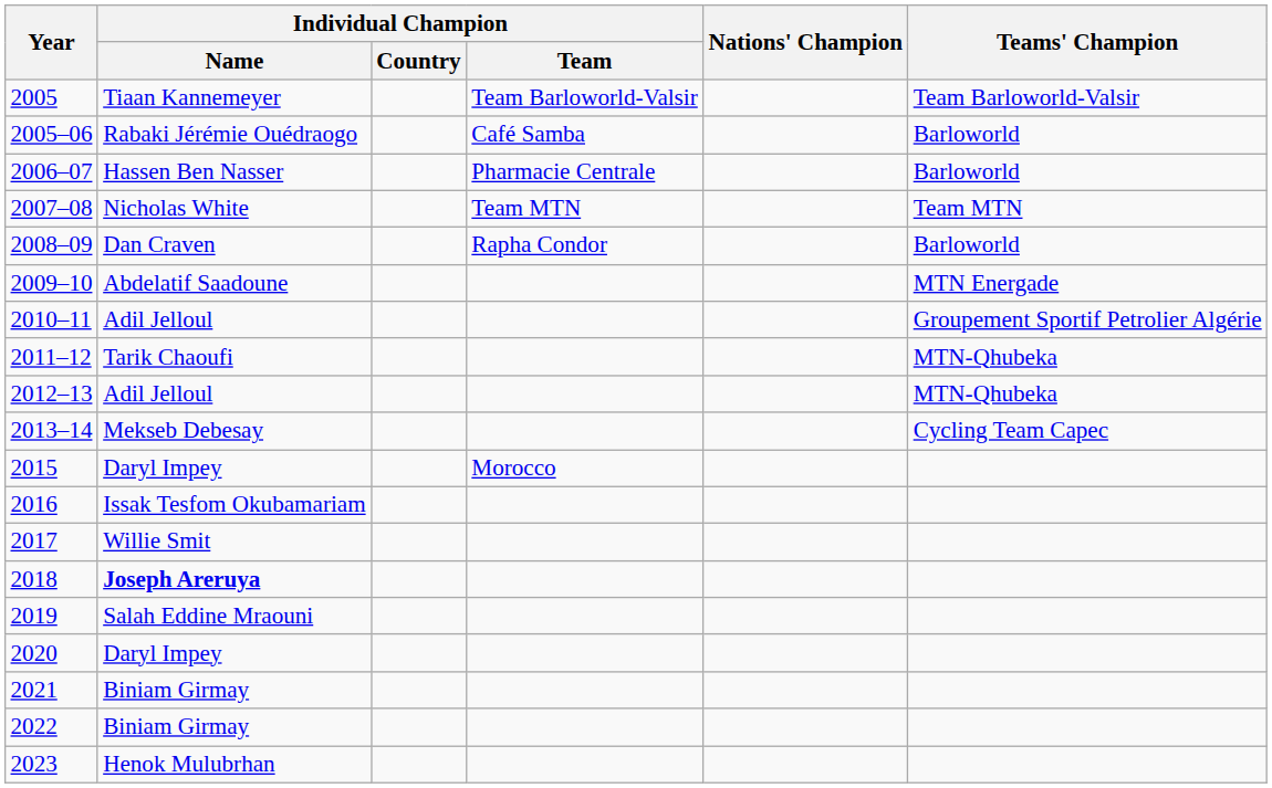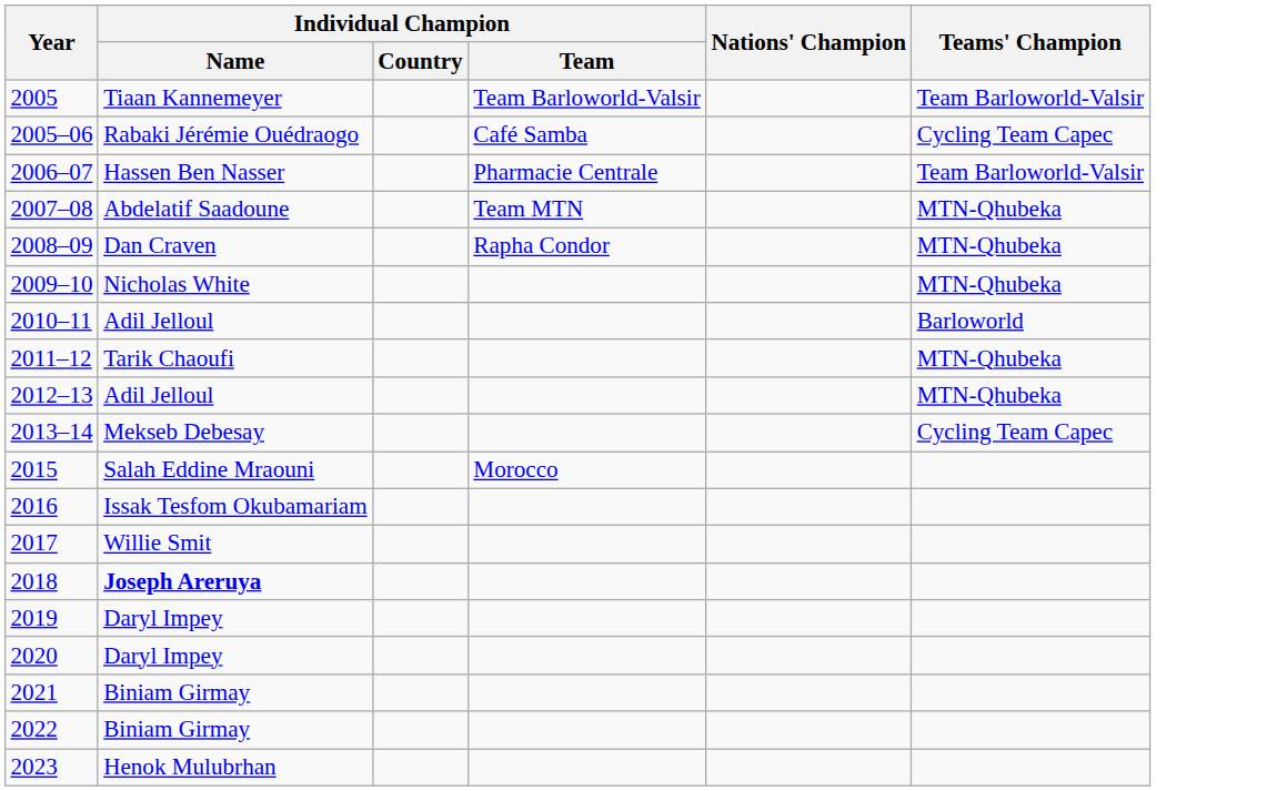2005–06 | Teams' Champion: Barloworld -> Cycling Team Capec
2006–07 | Teams' Champion: Barloworld -> Team Barloworld-Valsir
2007–08 | Individual Champion / Name: Nicholas White -> Abdelatif Saadoune
2007–08 | Teams' Champion: Team MTN -> MTN-Qhubeka
2008–09 | Teams' Champion: Barloworld -> MTN-Qhubeka
2009–10 | Individual Champion / Name: Abdelatif Saadoune -> Nicholas White
2009–10 | Teams' Champion: MTN Energade -> MTN-Qhubeka
2010–11 | Teams' Champion: Groupement Sportif Petrolier Algérie -> Barloworld
2015 | Individual Champion / Name: Daryl Impey -> Salah Eddine Mraouni
2019 | Individual Champion / Name: Salah Eddine Mraouni -> Daryl Impey
